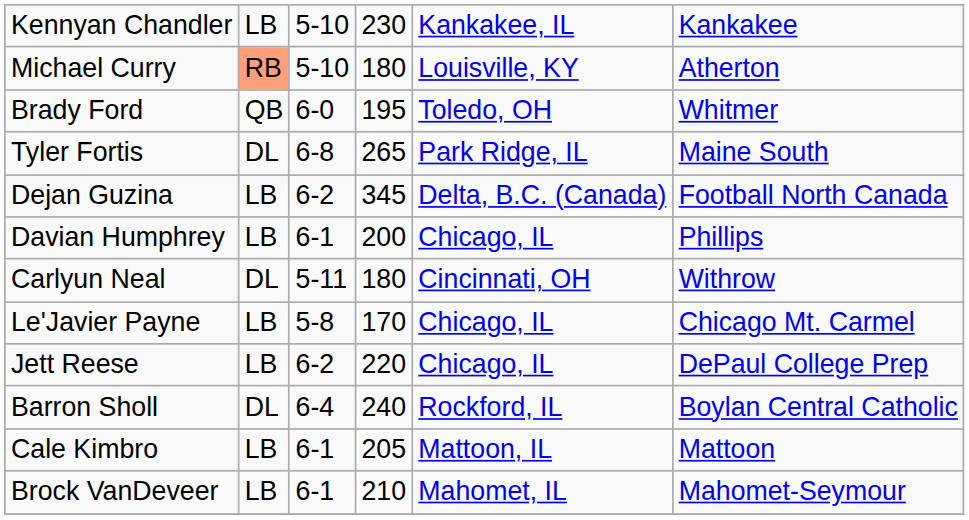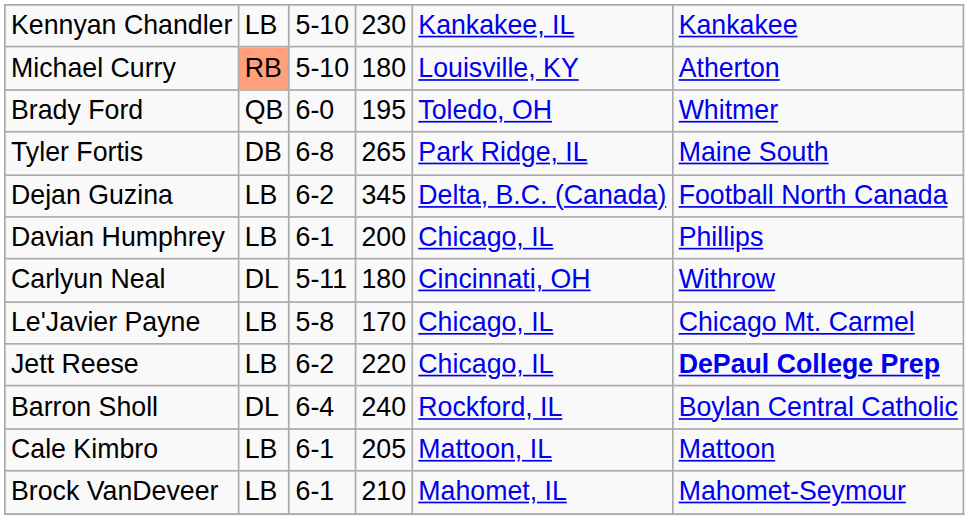Tyler Fortis | column 2: DL -> DB
Jett Reese | column 6: normal -> bold
